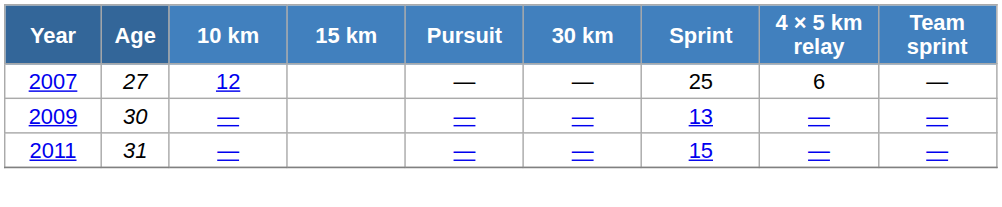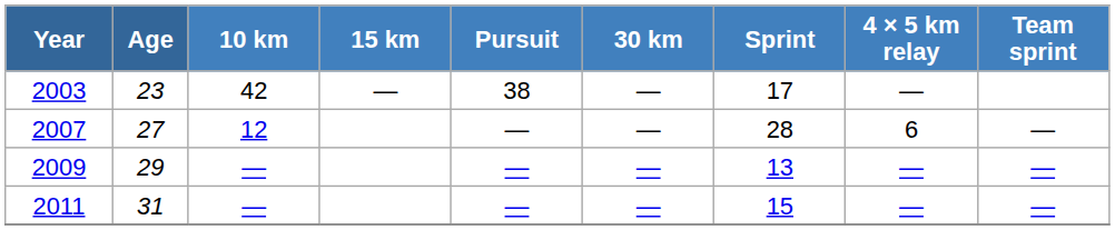+ row: 2003 | 23 | 42 | — | 38 | — | 17 | —
2007 | Sprint: 25 -> 28
2009 | Age: 30 -> 29
